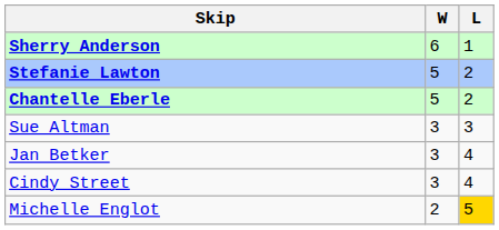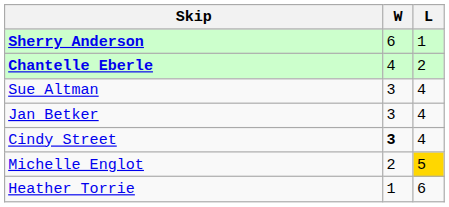- row: Stefanie Lawton | 5 | 2
Chantelle Eberle | W: 5 -> 4
Sue Altman | L: 3 -> 4
Cindy Street | W: normal -> bold
+ row: Heather Torrie | 1 | 6
